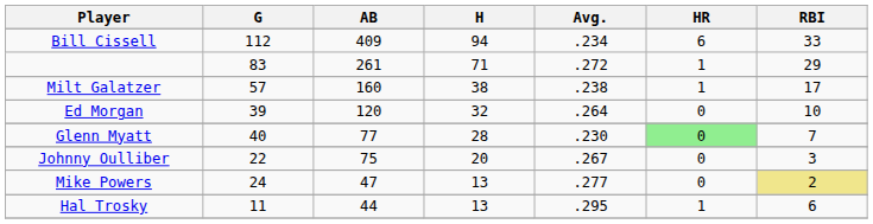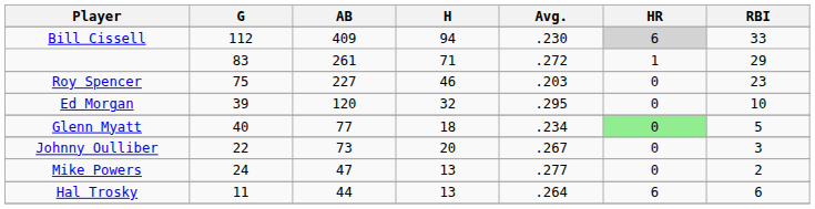Bill Cissell | Avg.: .234 -> .230
Bill Cissell | HR: no background -> lightgrey background
+ row: Roy Spencer | 75 | 227 | 46 | .203 | 0 | 23
- row: Milt Galatzer | 57 | 160 | 38 | .238 | 1 | 17
Ed Morgan | Avg.: .264 -> .295
Glenn Myatt | H: 28 -> 18
Glenn Myatt | Avg.: .230 -> .234
Glenn Myatt | RBI: 7 -> 5
Johnny Oulliber | AB: 75 -> 73
Mike Powers | RBI: khaki background -> no background
Hal Trosky | Avg.: .295 -> .264
Hal Trosky | HR: 1 -> 6
